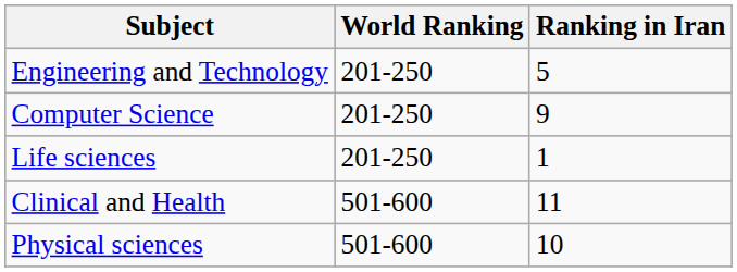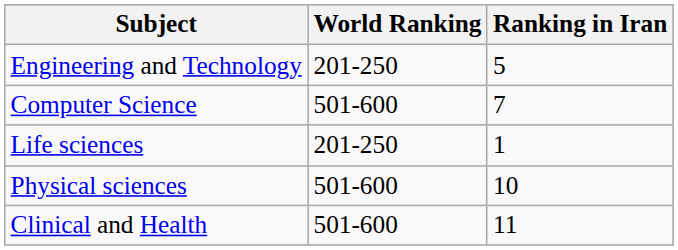Computer Science | World Ranking: 201-250 -> 501-600
Computer Science | Ranking in Iran: 9 -> 7
rows swapped: Clinical and Health <-> Physical sciences
